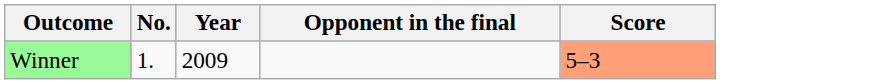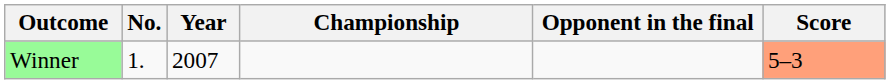+ column: Championship
Winner | Year: 2009 -> 2007
